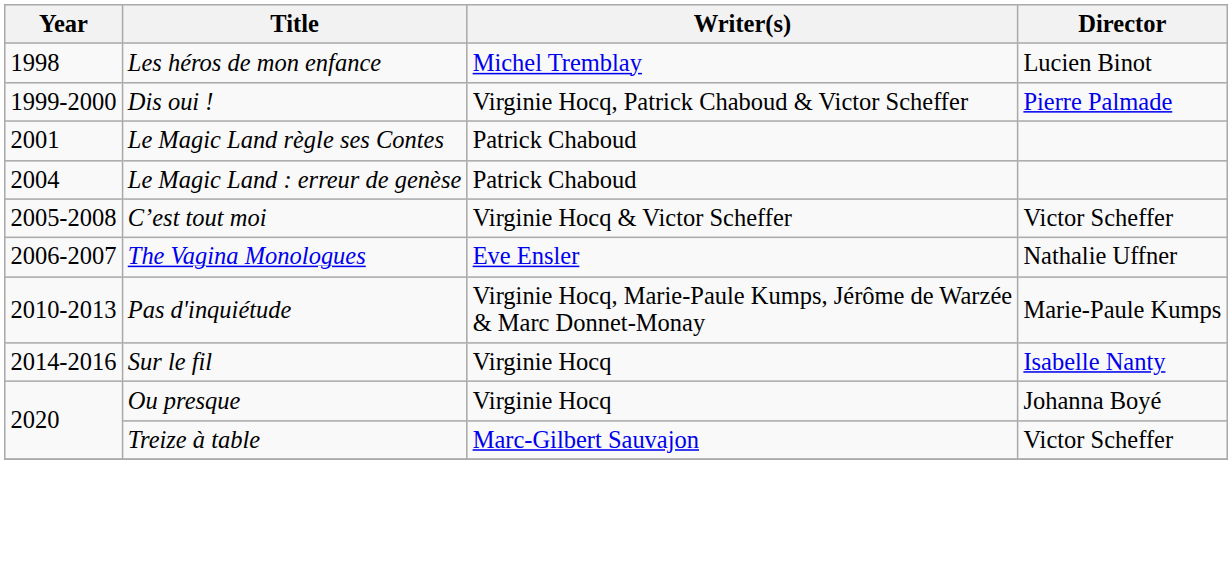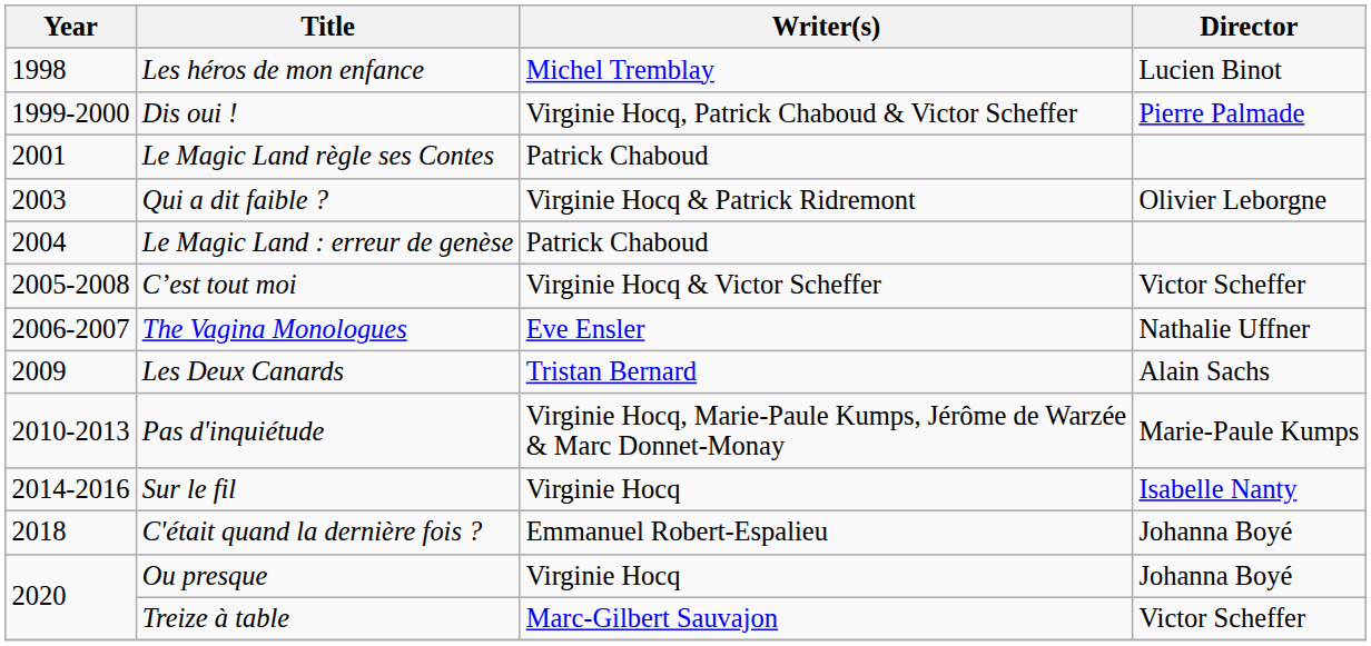+ row: 2003 | Qui a dit faible ? | Virginie Hocq & Patrick Ridremont | Olivier Leborgne
+ row: 2009 | Les Deux Canards | Tristan Bernard | Alain Sachs
+ row: 2018 | C'était quand la dernière fois ? | Emmanuel Robert-Espalieu | Johanna Boyé
